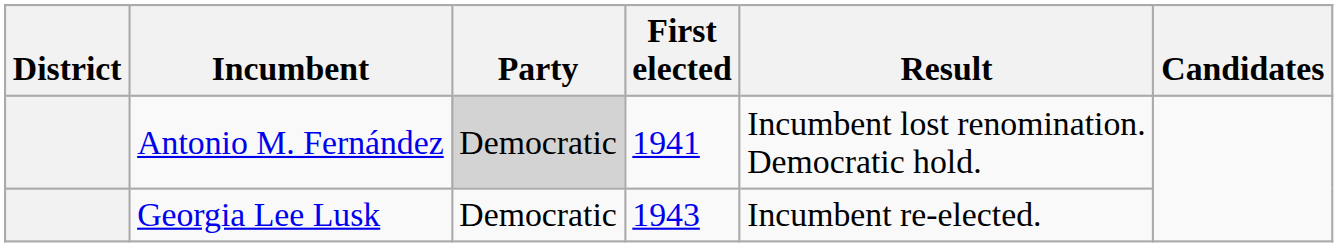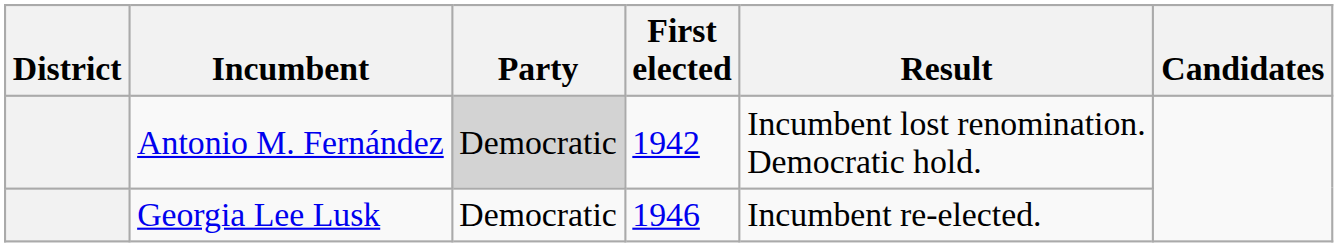Antonio M. Fernández | First elected: 1941 -> 1942
Georgia Lee Lusk | First elected: 1943 -> 1946
